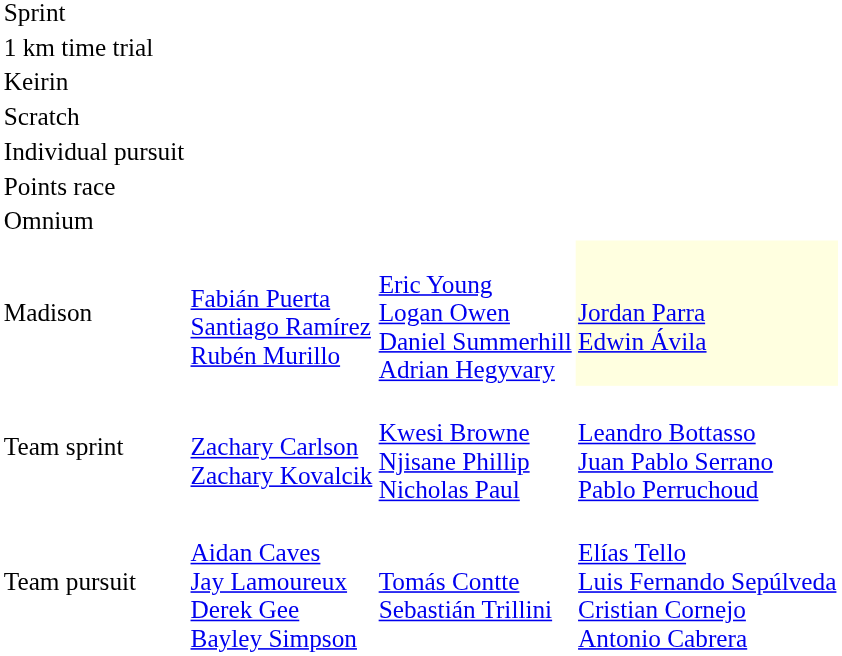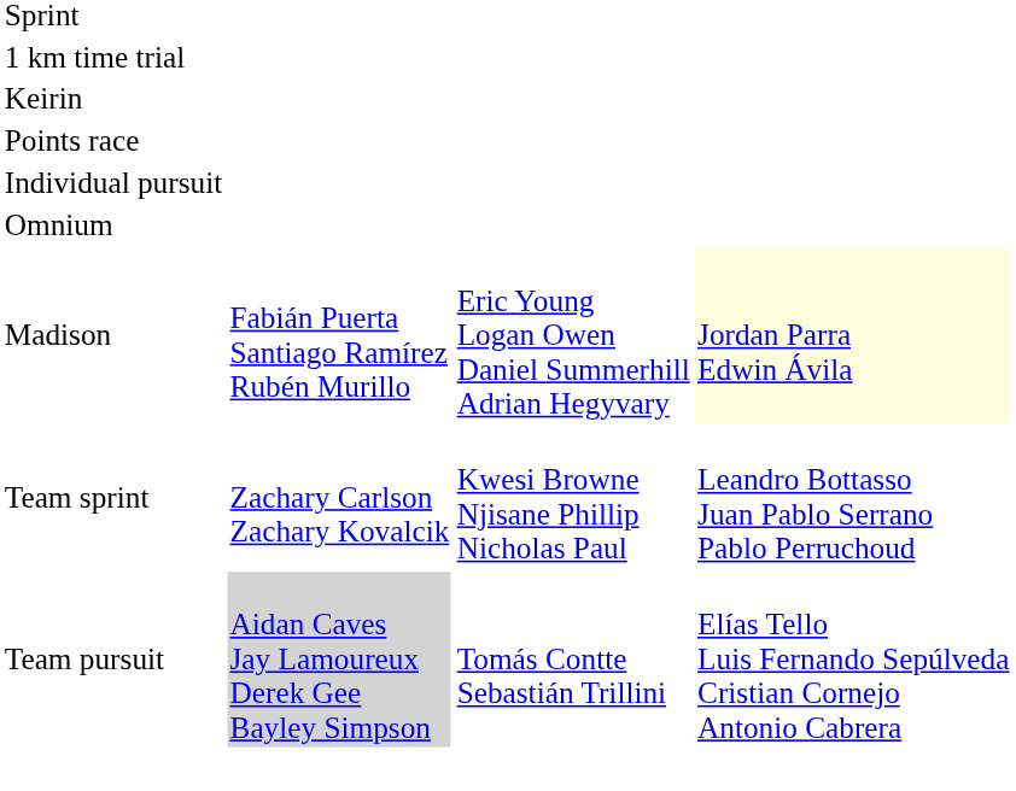- row: Scratch
rows swapped: Points race <-> Individual pursuit
Team pursuit | column 2: no background -> lightgrey background
